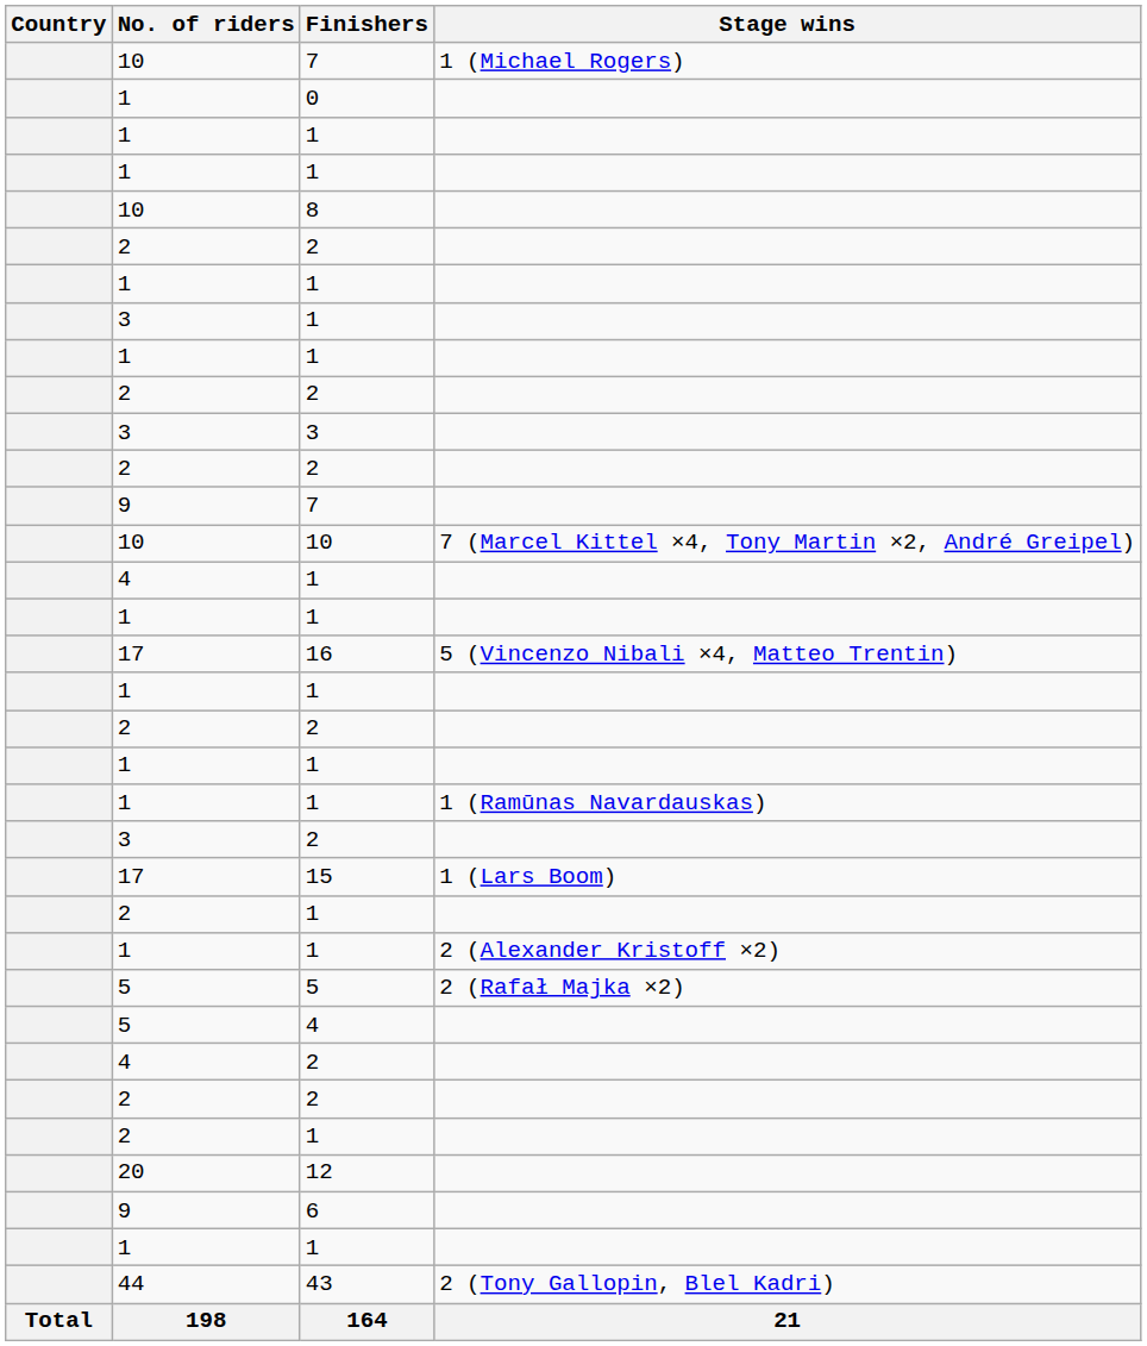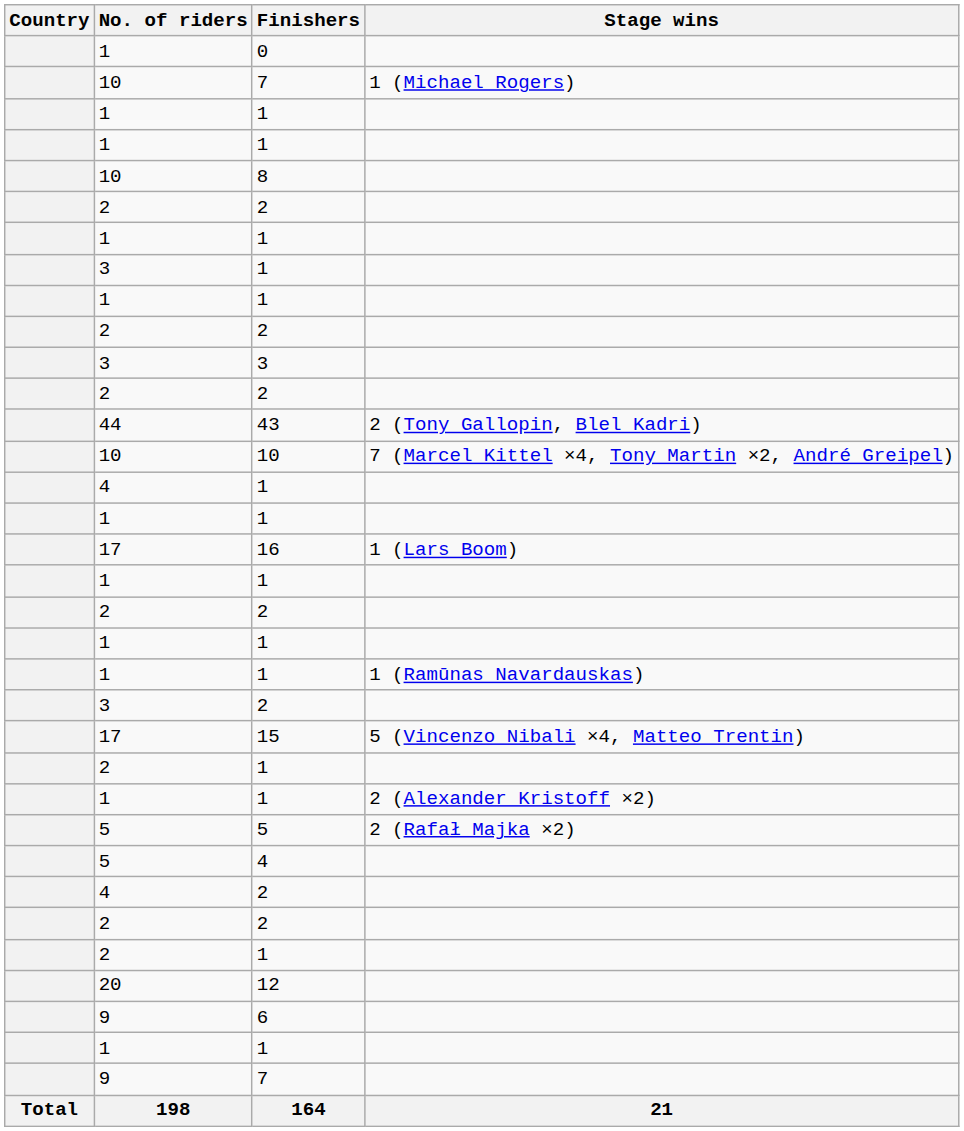rows swapped: 0 <-> 10 / 7
rows swapped: 43 <-> 9 / 7
16 | Stage wins: 5 (Vincenzo Nibali ×4, Matteo Trentin) -> 1 (Lars Boom)
15 | Stage wins: 1 (Lars Boom) -> 5 (Vincenzo Nibali ×4, Matteo Trentin)
